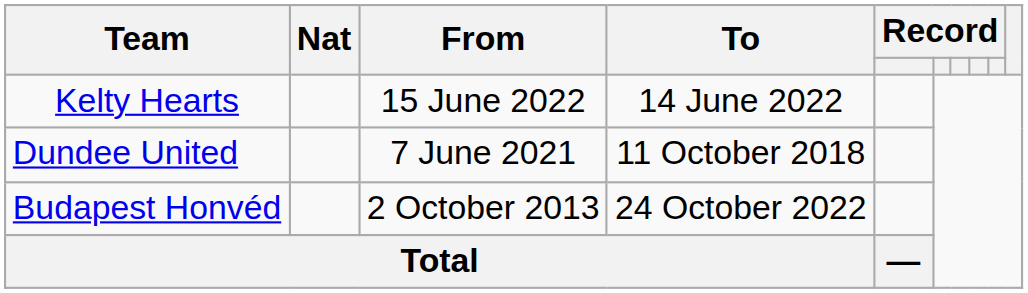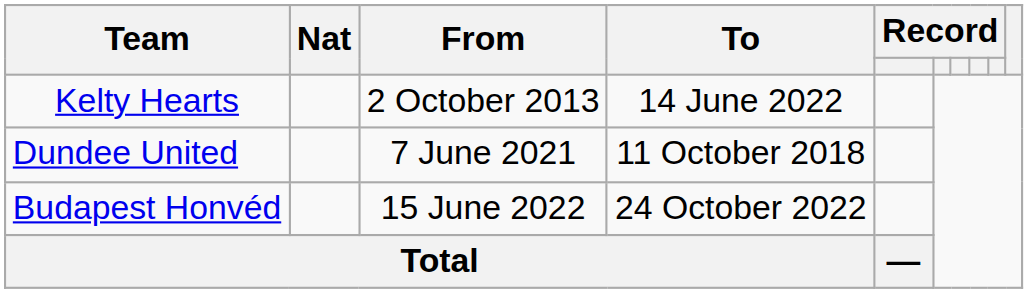Kelty Hearts | From: 15 June 2022 -> 2 October 2013
Budapest Honvéd | From: 2 October 2013 -> 15 June 2022
